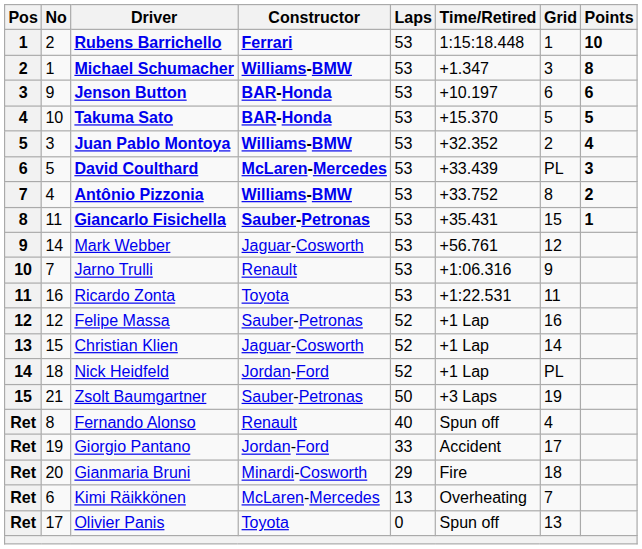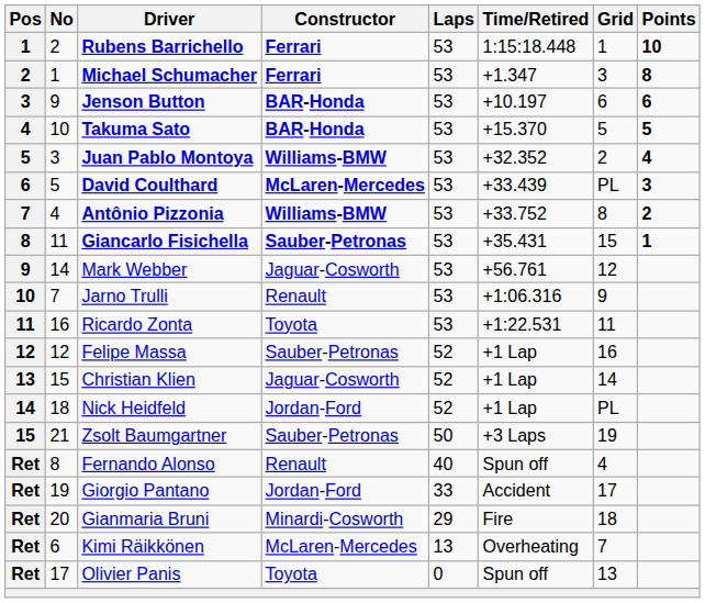Michael Schumacher | Constructor: Williams-BMW -> Ferrari
